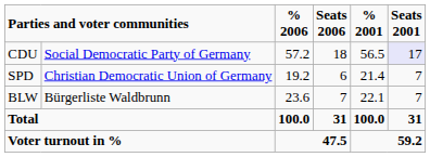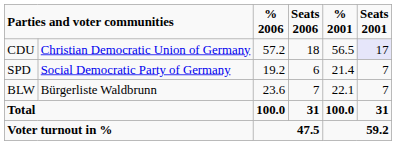CDU | column 2: Social Democratic Party of Germany -> Christian Democratic Union of Germany
SPD | column 2: Christian Democratic Union of Germany -> Social Democratic Party of Germany
